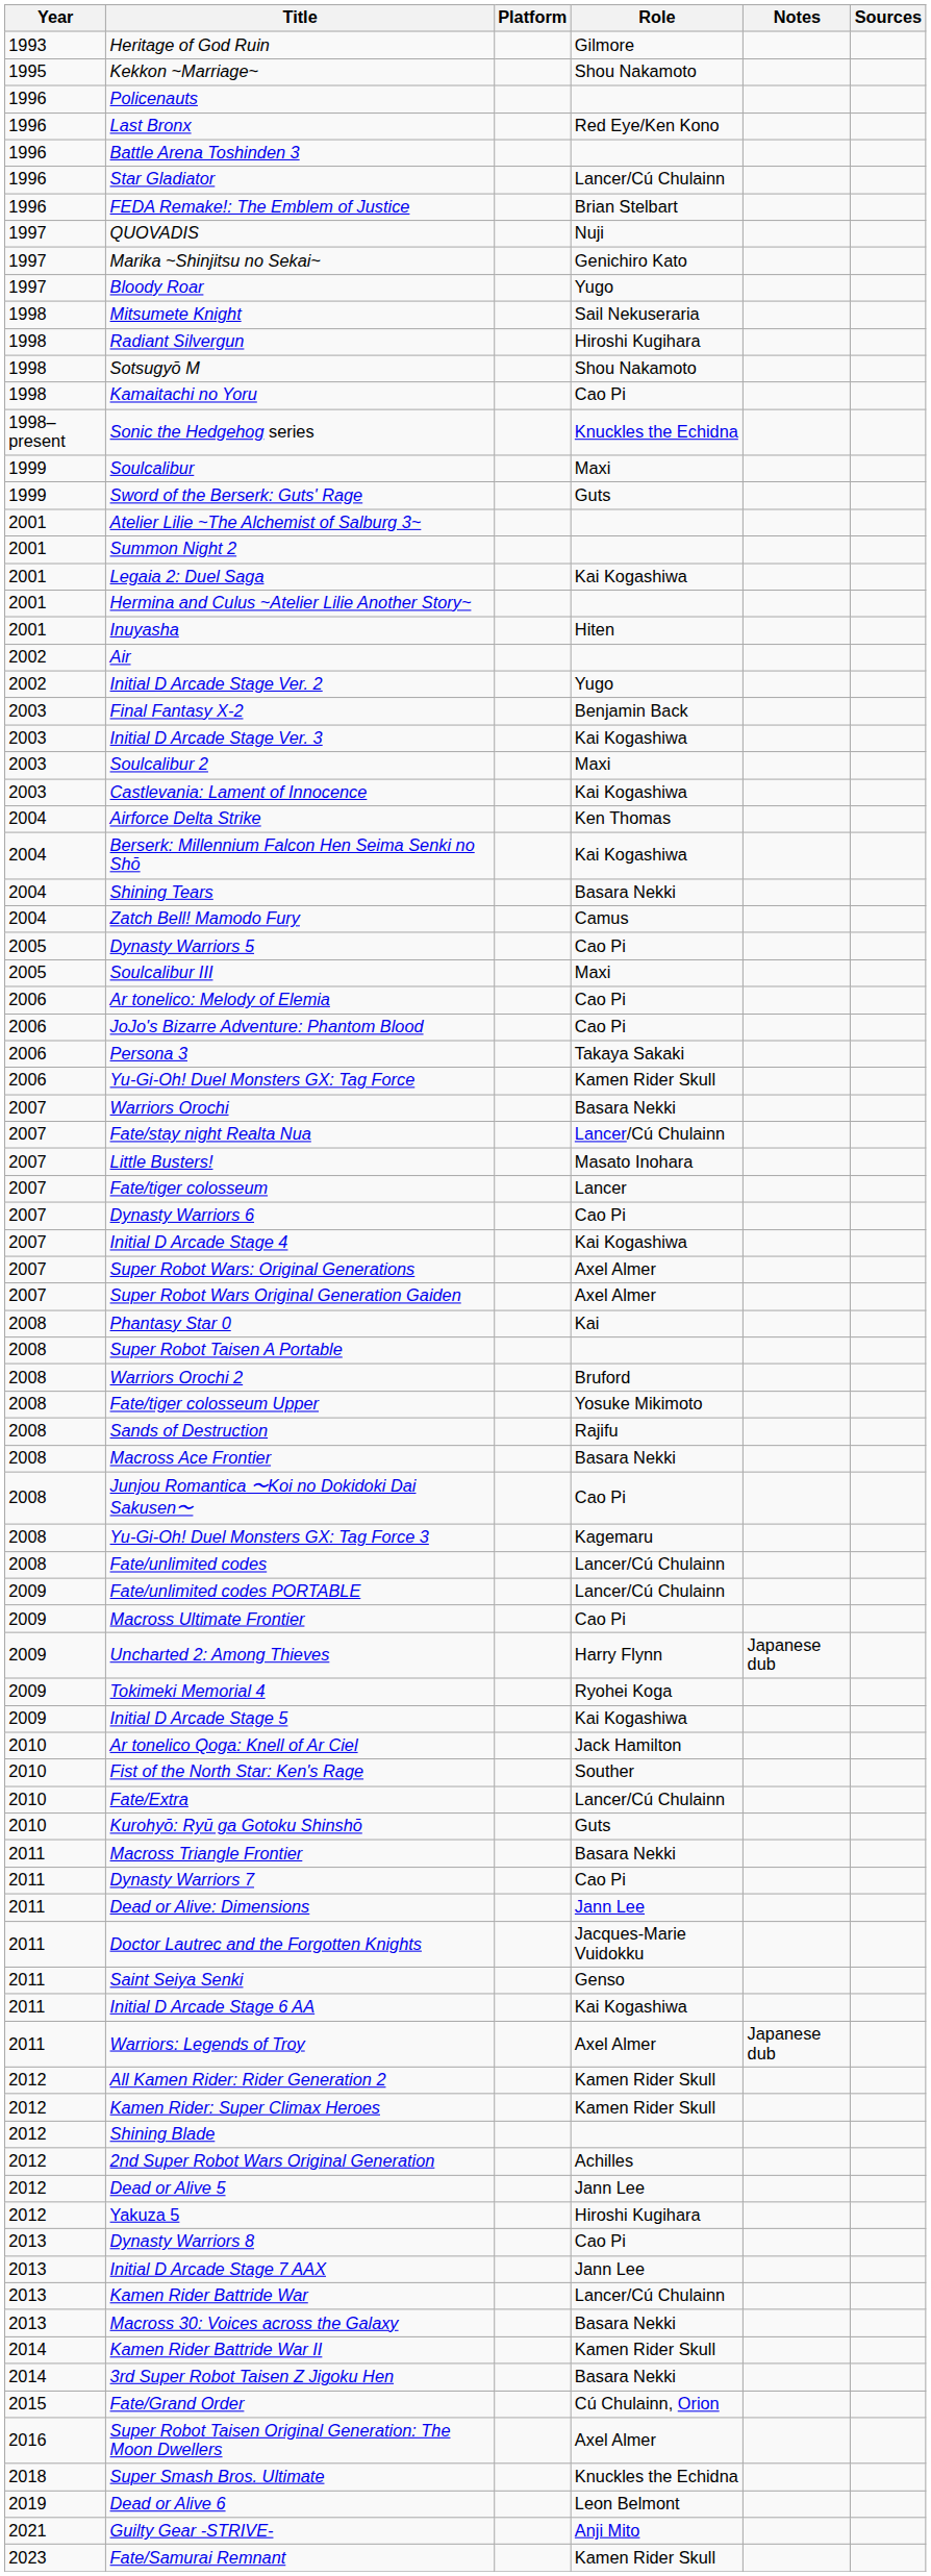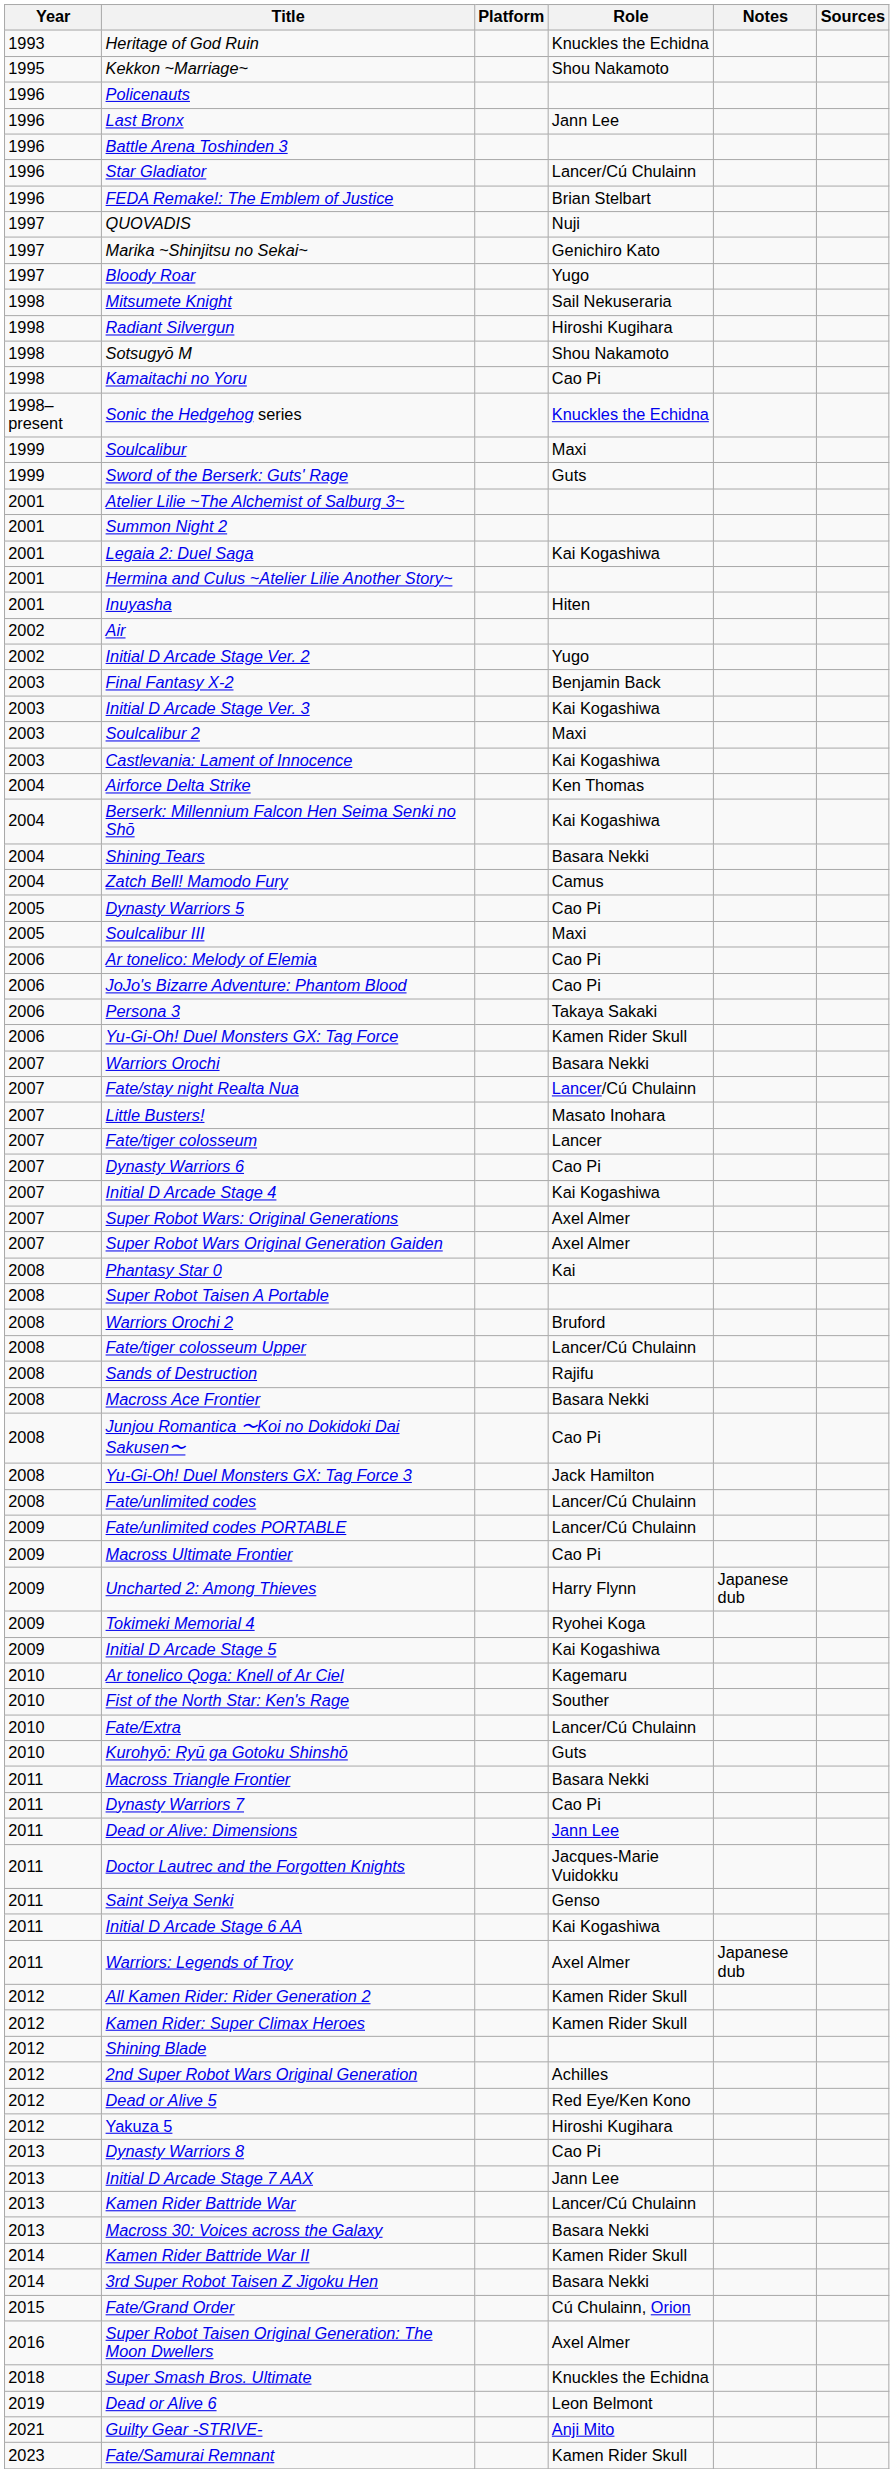Heritage of God Ruin | Role: Gilmore -> Knuckles the Echidna
Last Bronx | Role: Red Eye/Ken Kono -> Jann Lee
Fate/tiger colosseum Upper | Role: Yosuke Mikimoto -> Lancer/Cú Chulainn
Yu-Gi-Oh! Duel Monsters GX: Tag Force 3 | Role: Kagemaru -> Jack Hamilton
Ar tonelico Qoga: Knell of Ar Ciel | Role: Jack Hamilton -> Kagemaru
Dead or Alive 5 | Role: Jann Lee -> Red Eye/Ken Kono
